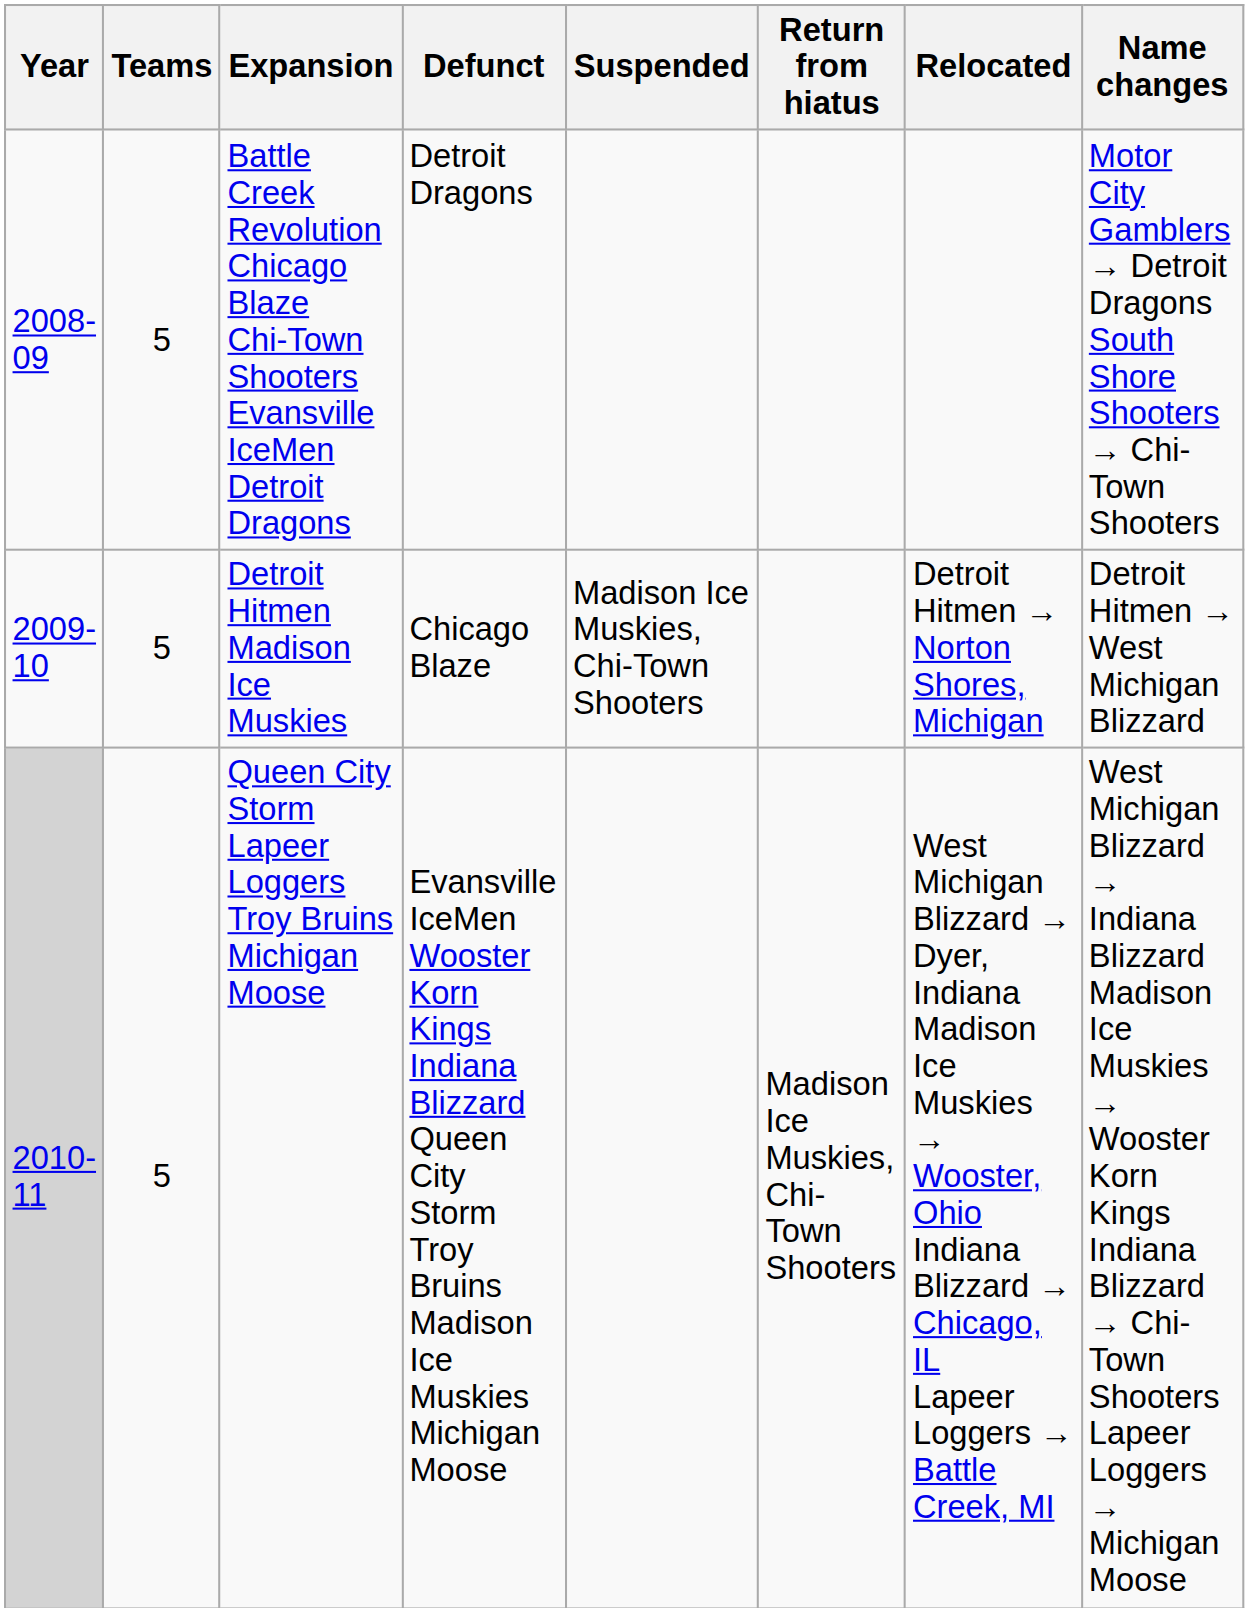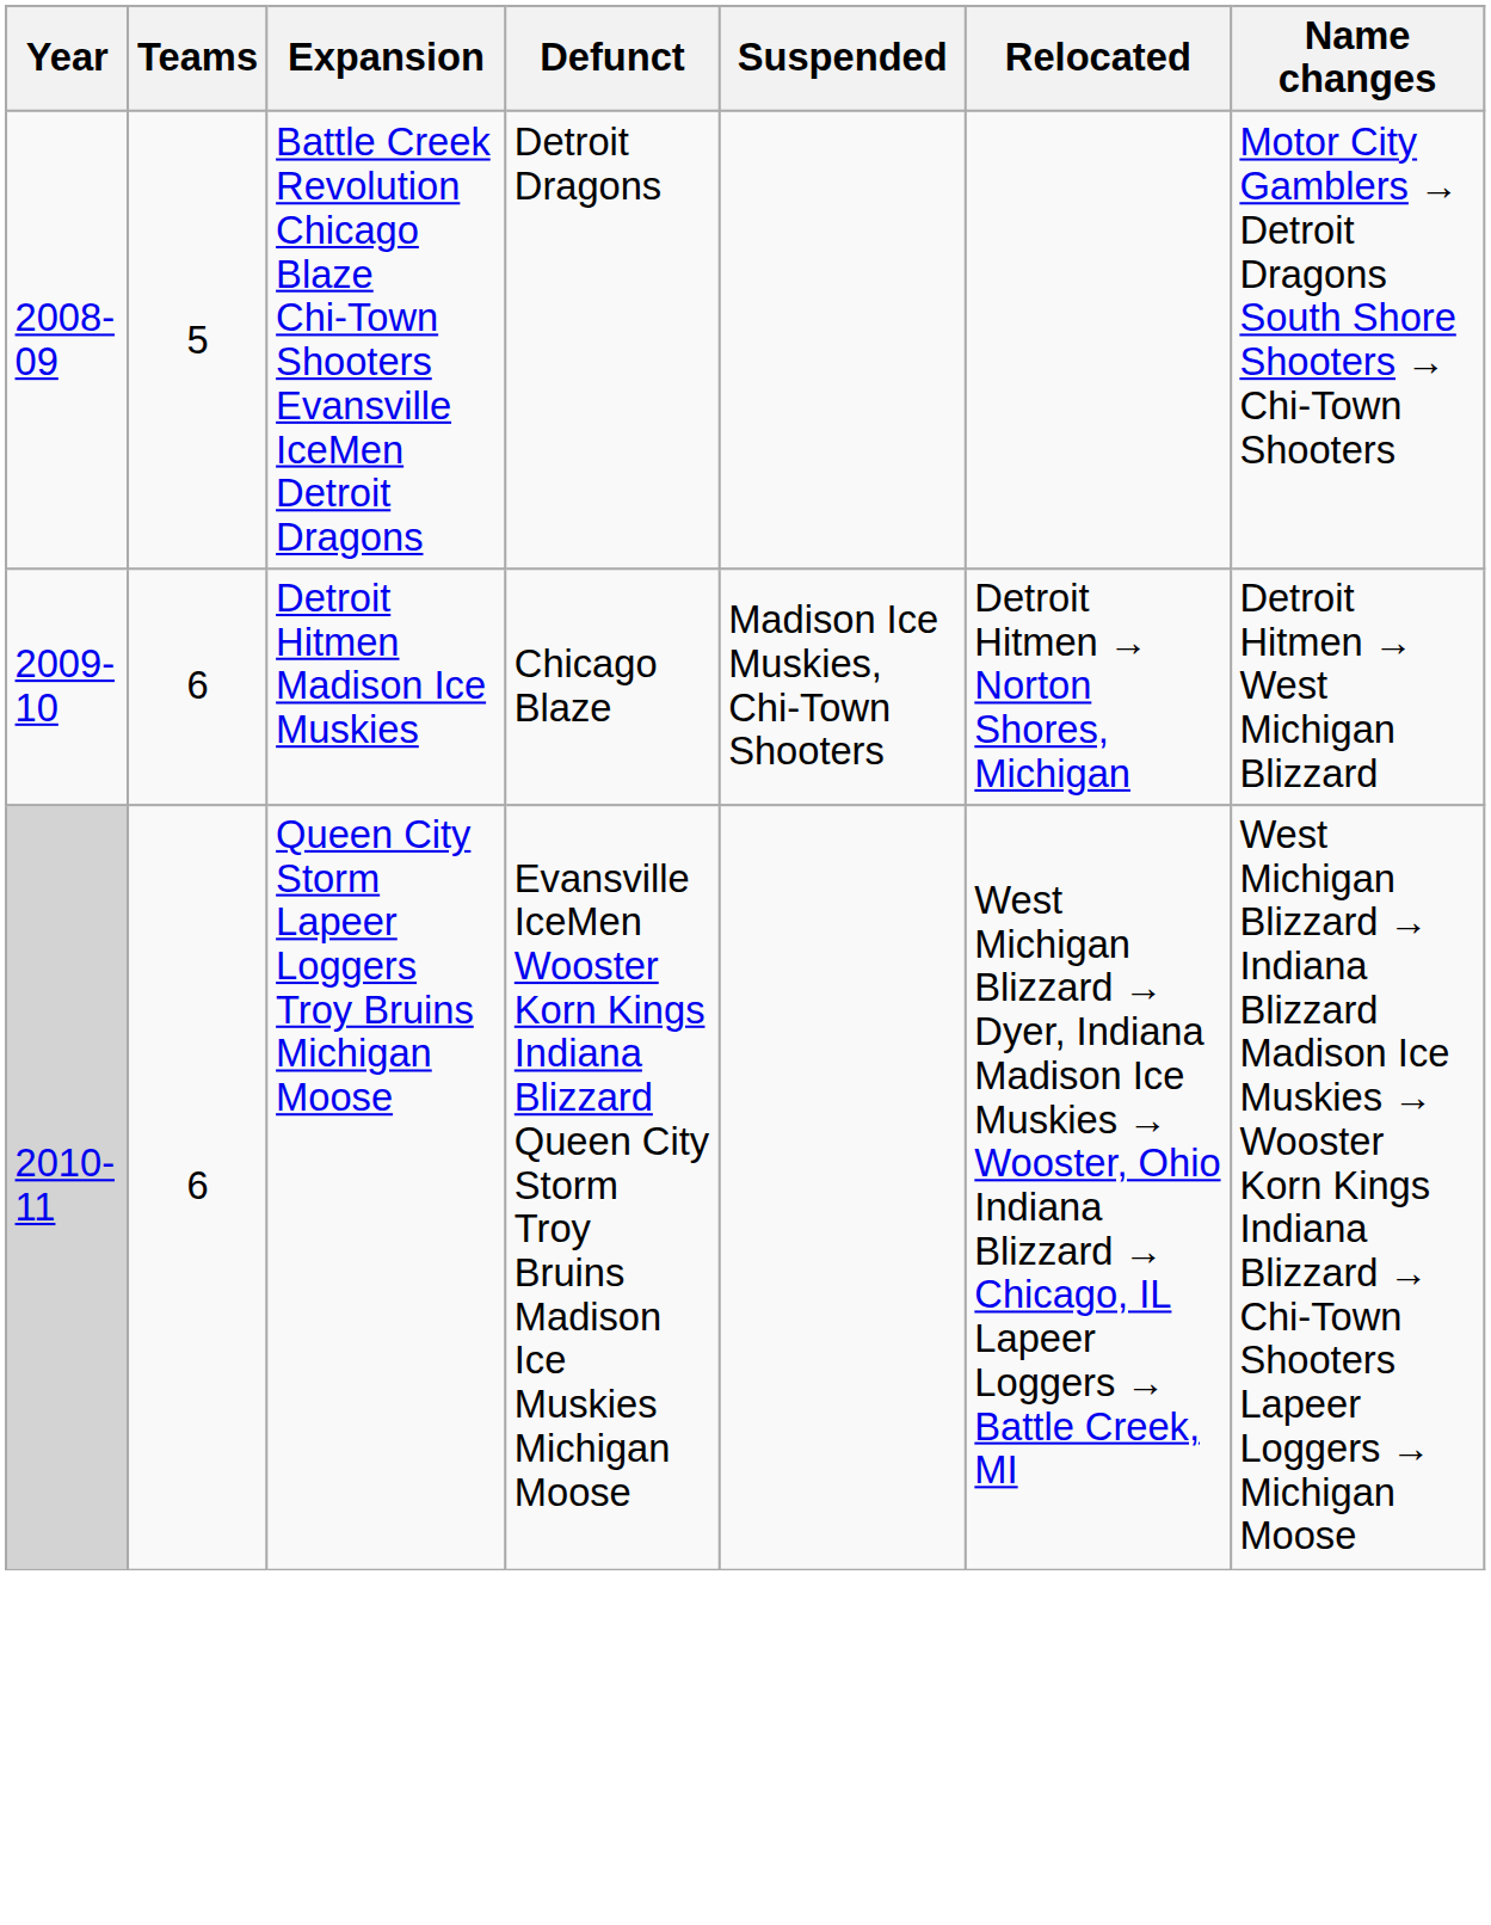- column: Return from hiatus | Madison Ice Muskies, Chi-Town Shooters
Detroit Hitmen Madison Ice Muskies | Teams: 5 -> 6
Queen City Storm Lapeer Loggers Troy Bruins Michigan Moose | Teams: 5 -> 6
